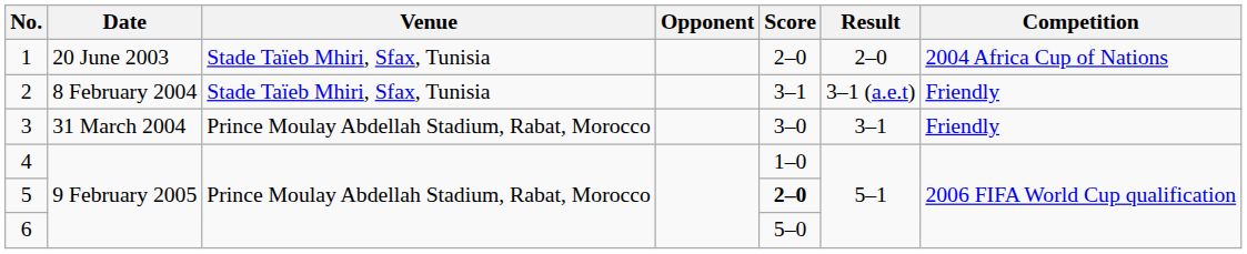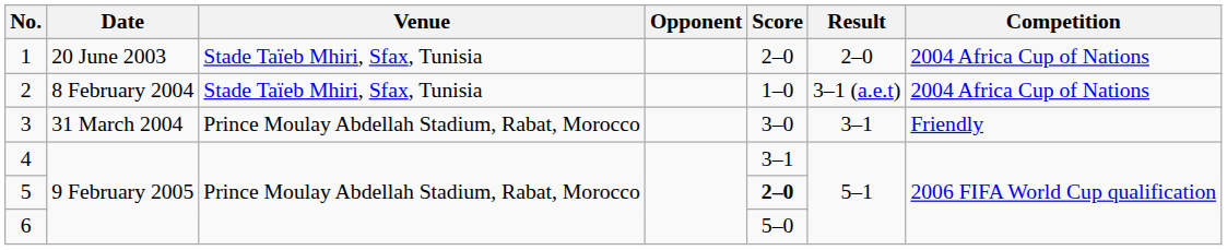2 | Score: 3–1 -> 1–0
2 | Competition: Friendly -> 2004 Africa Cup of Nations
4 | Score: 1–0 -> 3–1
